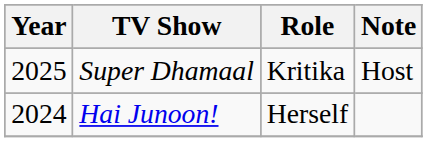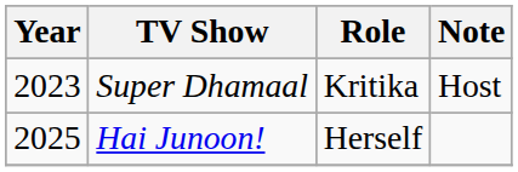Super Dhamaal | Year: 2025 -> 2023
Hai Junoon! | Year: 2024 -> 2025
